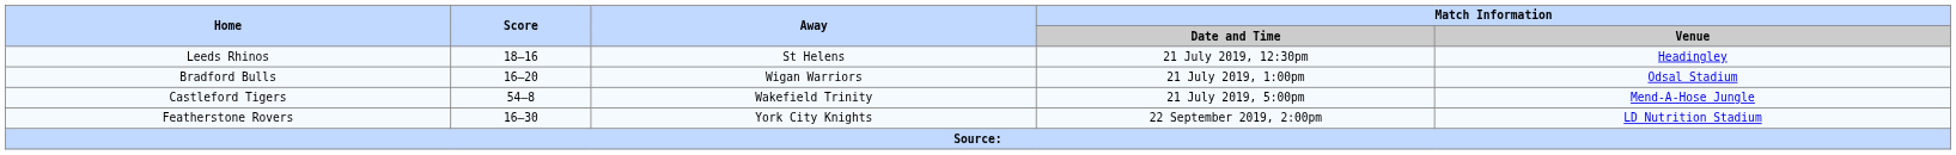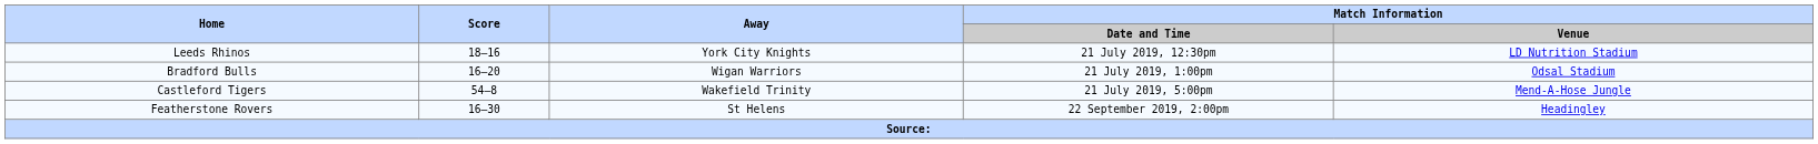Leeds Rhinos | Away: St Helens -> York City Knights
Leeds Rhinos | Match Information / Venue: Headingley -> LD Nutrition Stadium
Featherstone Rovers | Away: York City Knights -> St Helens
Featherstone Rovers | Match Information / Venue: LD Nutrition Stadium -> Headingley
